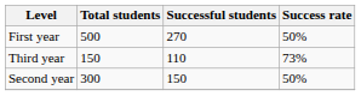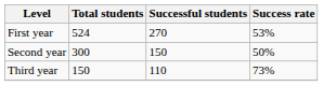First year | Total students: 500 -> 524
First year | Success rate: 50% -> 53%
rows swapped: Second year <-> Third year
